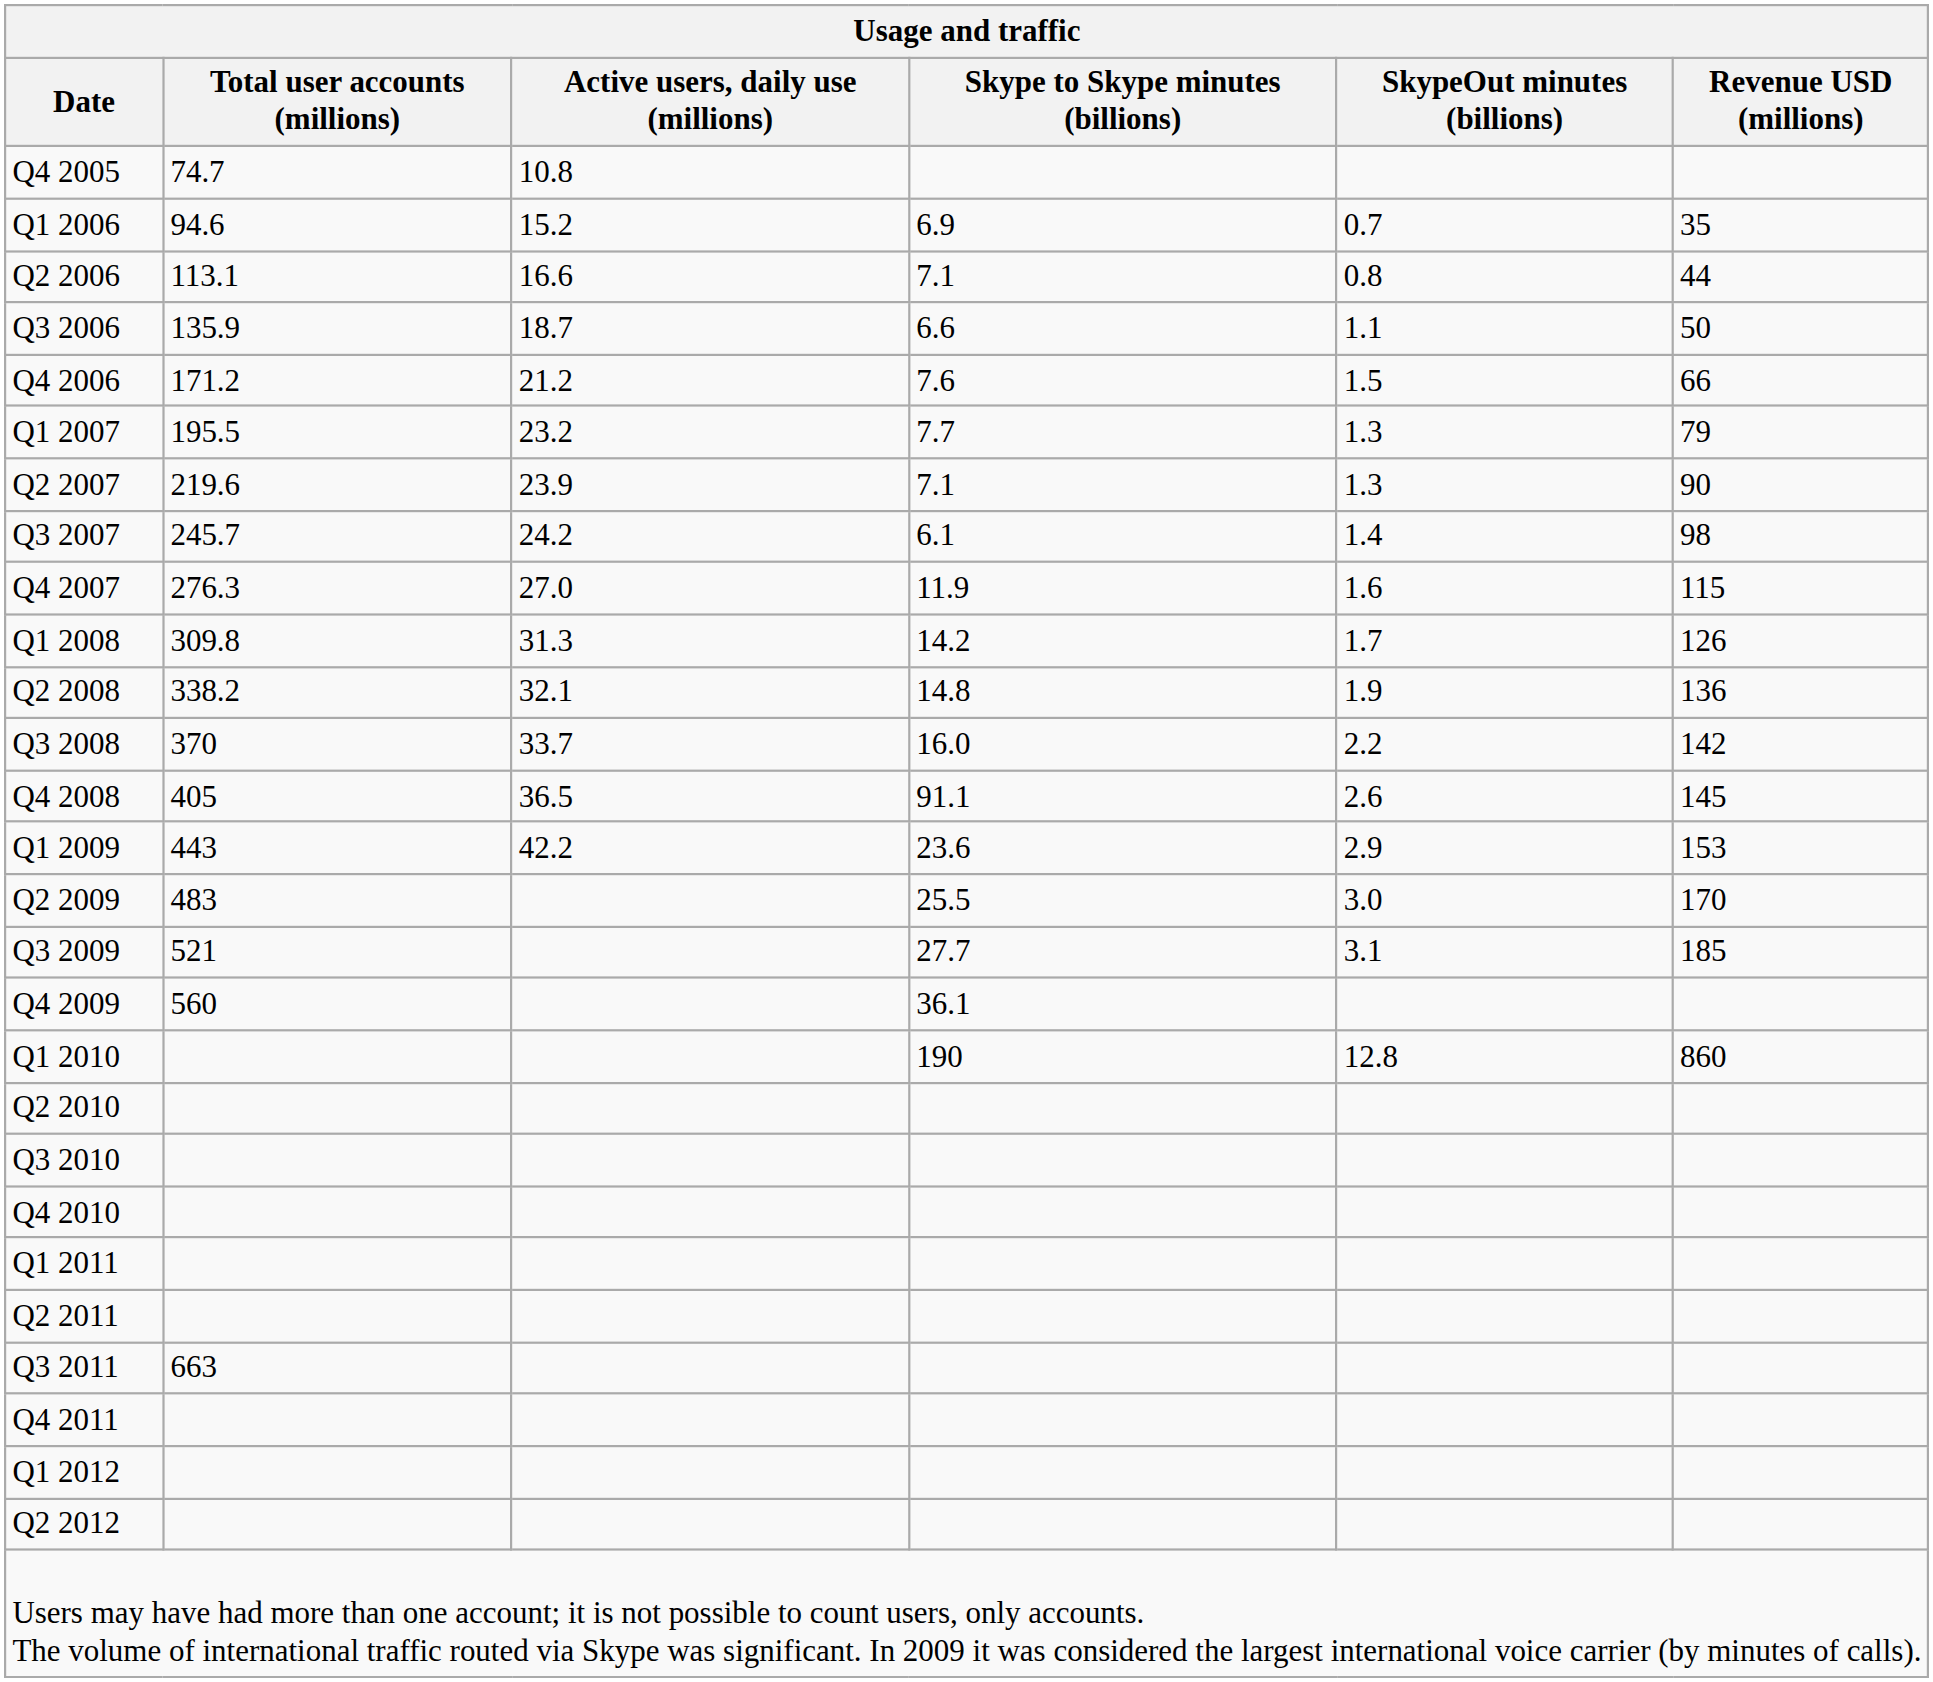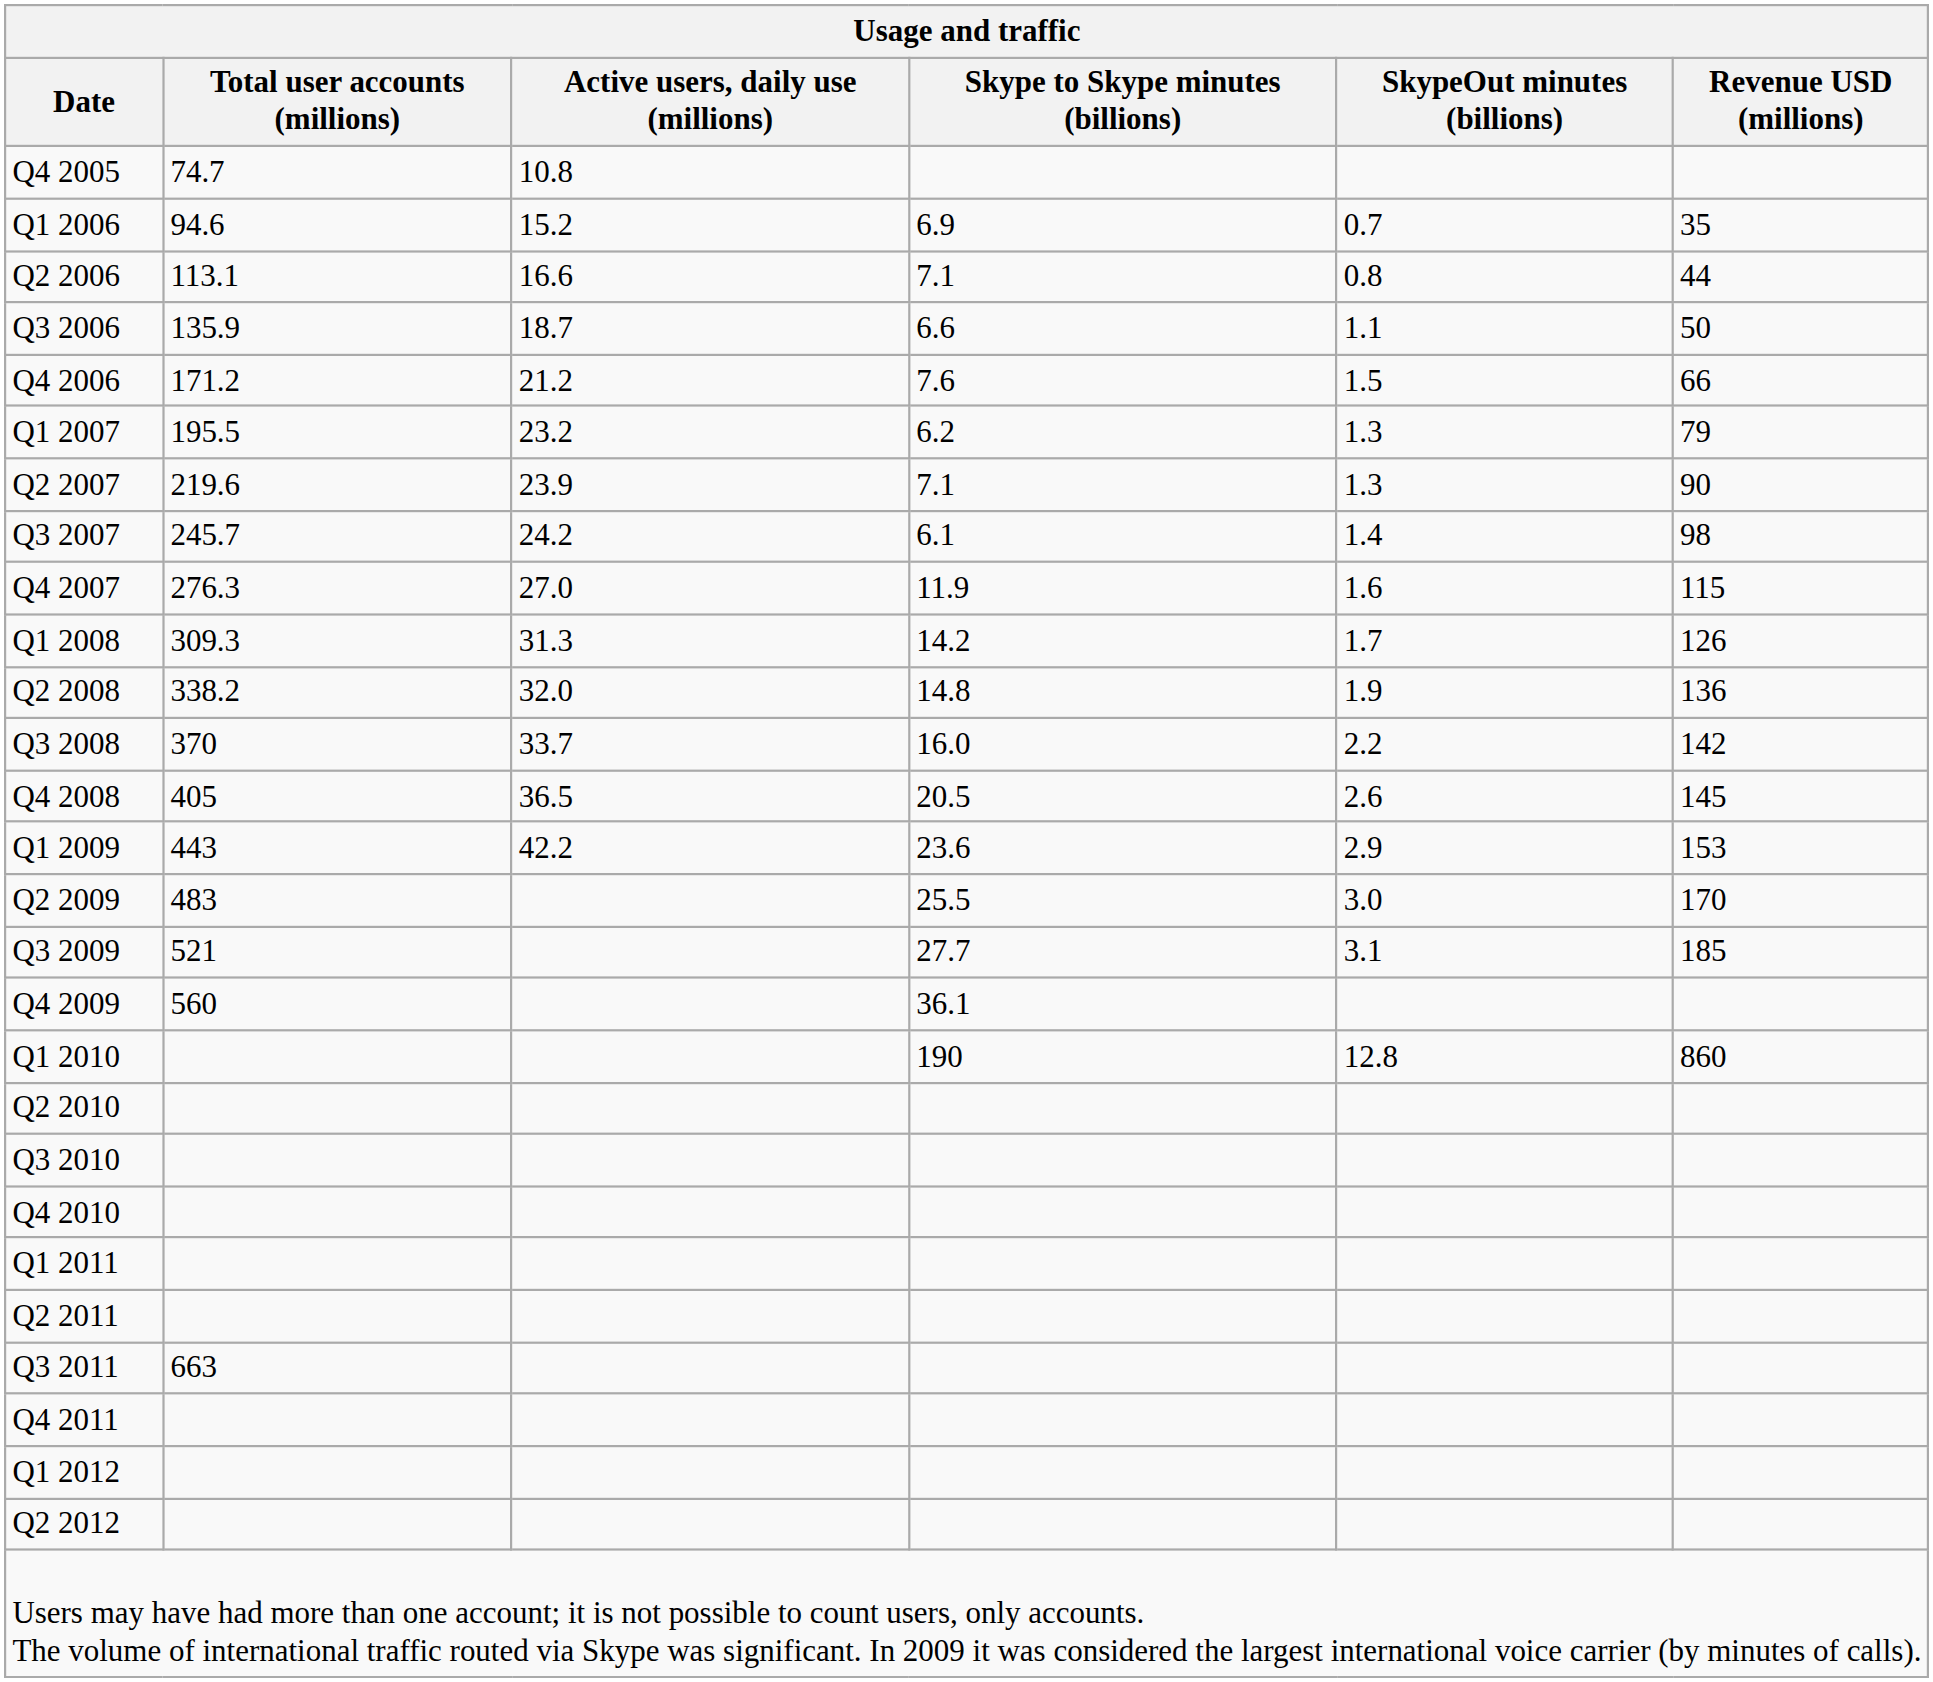Q1 2007 | Skype to Skype minutes (billions): 7.7 -> 6.2
Q1 2008 | Total user accounts (millions): 309.8 -> 309.3
Q2 2008 | Active users, daily use (millions): 32.1 -> 32.0
Q4 2008 | Skype to Skype minutes (billions): 91.1 -> 20.5
